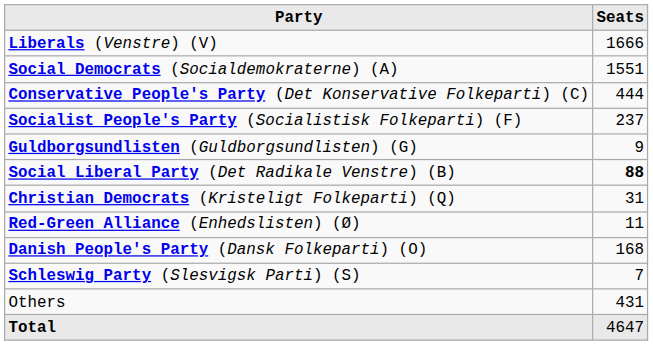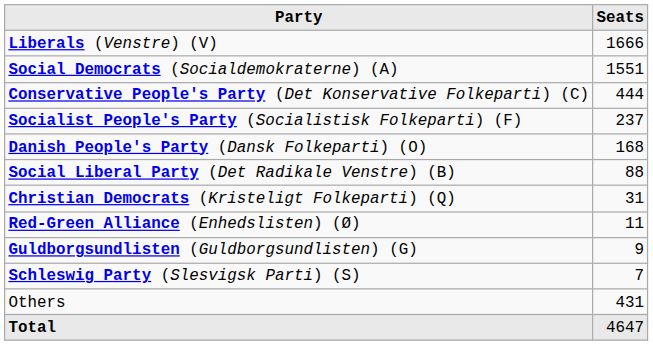rows swapped: Danish People's Party (Dansk Folkeparti) (O) <-> Guldborgsundlisten (Guldborgsundlisten) (G)
Social Liberal Party (Det Radikale Venstre) (B) | Seats: bold -> normal
